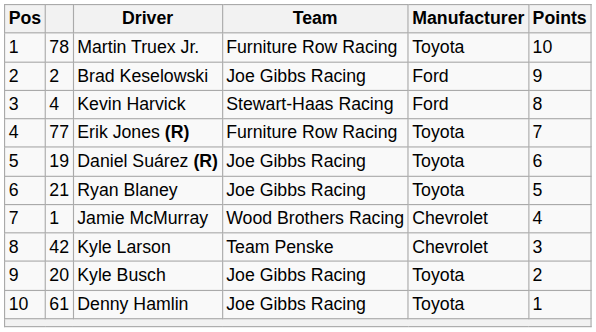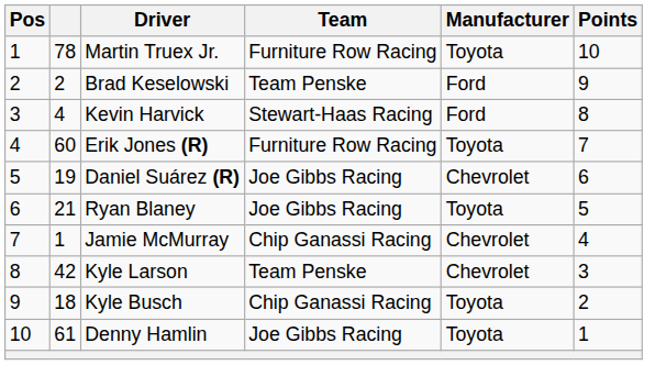Brad Keselowski | Team: Joe Gibbs Racing -> Team Penske
Erik Jones (R) | column 2: 77 -> 60
Daniel Suárez (R) | Manufacturer: Toyota -> Chevrolet
Jamie McMurray | Team: Wood Brothers Racing -> Chip Ganassi Racing
Kyle Busch | column 2: 20 -> 18
Kyle Busch | Team: Joe Gibbs Racing -> Chip Ganassi Racing
